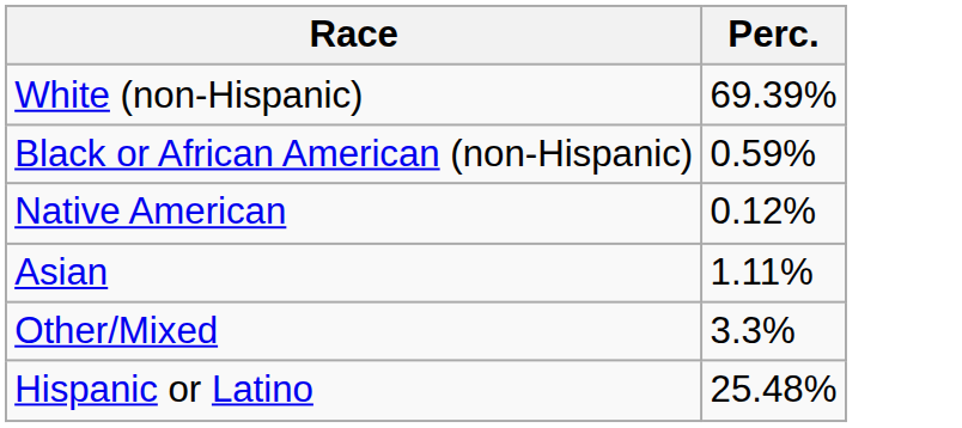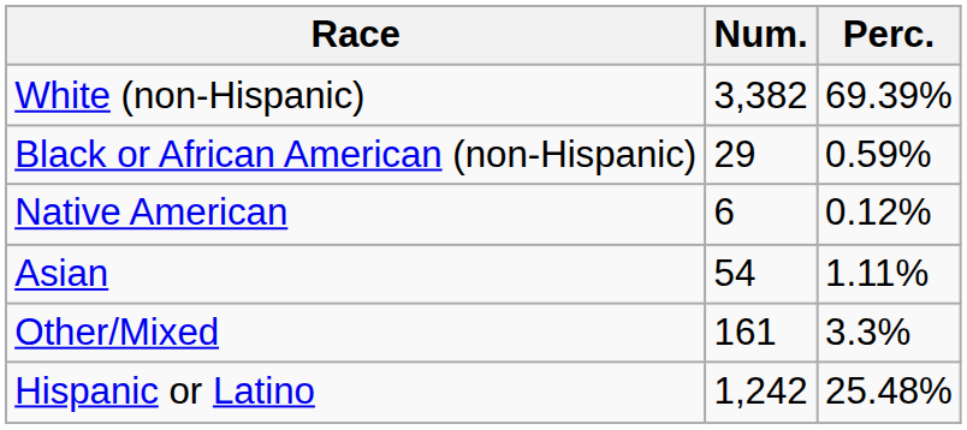+ column: Num. | 3,382 | 29 | 6 | 54 | 161 | 1,242
